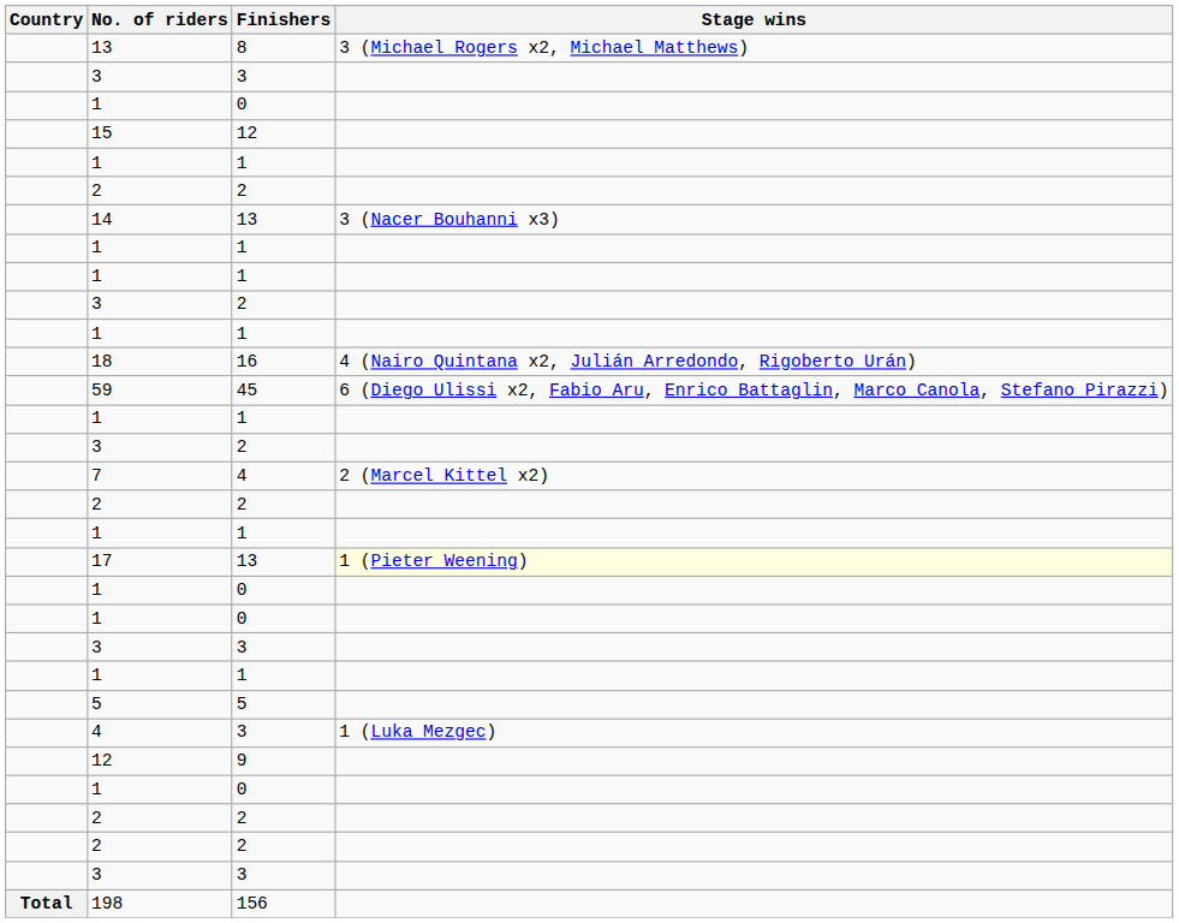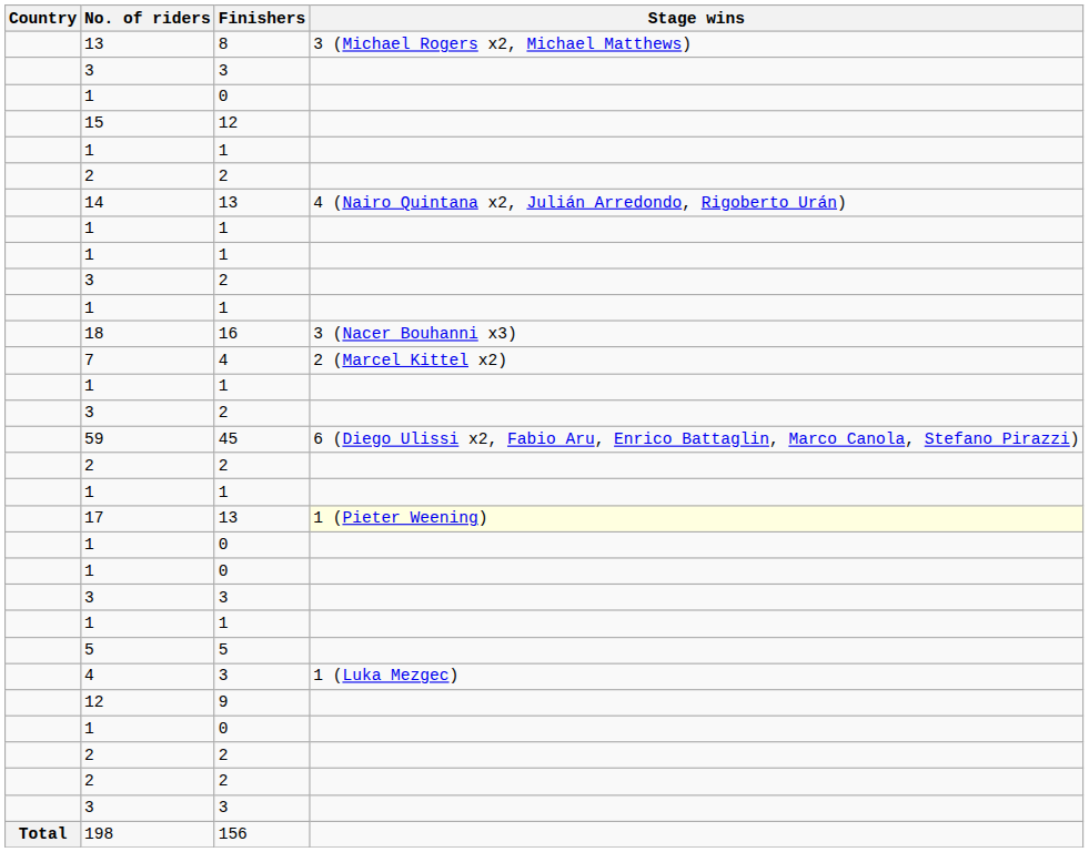14 | Stage wins: 3 (Nacer Bouhanni x3) -> 4 (Nairo Quintana x2, Julián Arredondo, Rigoberto Urán)
18 | Stage wins: 4 (Nairo Quintana x2, Julián Arredondo, Rigoberto Urán) -> 3 (Nacer Bouhanni x3)
rows swapped: 7 <-> 59
